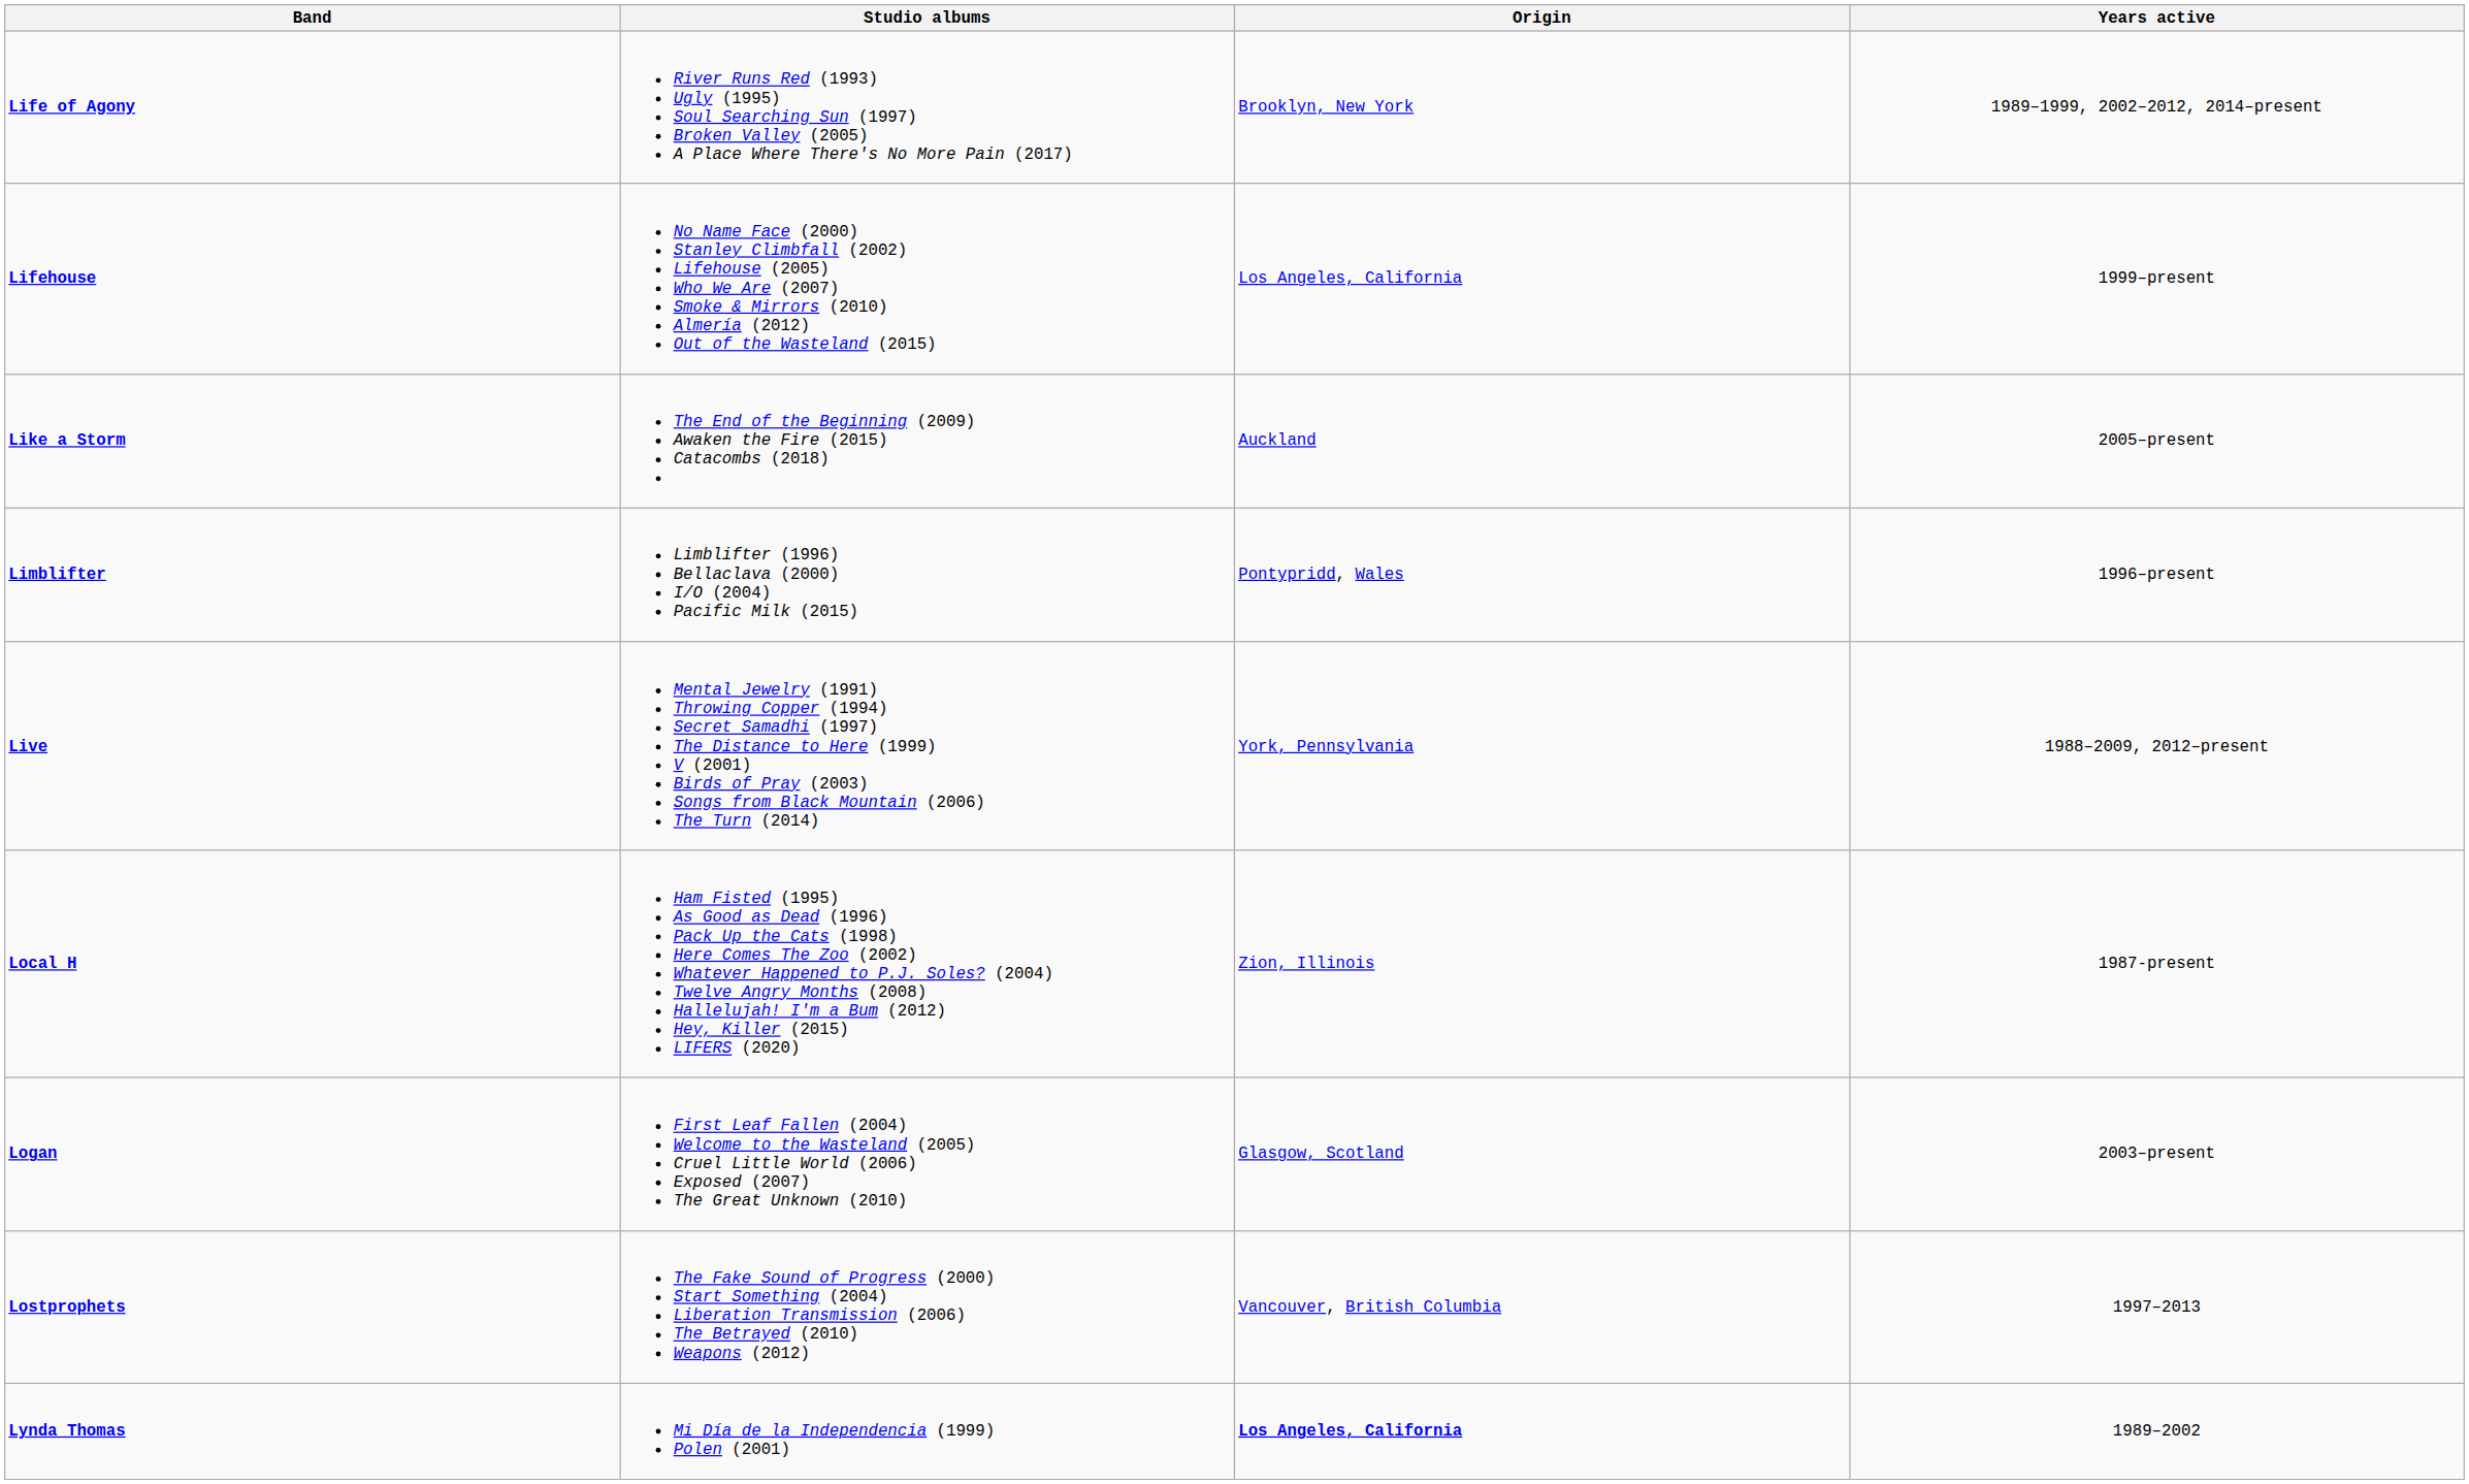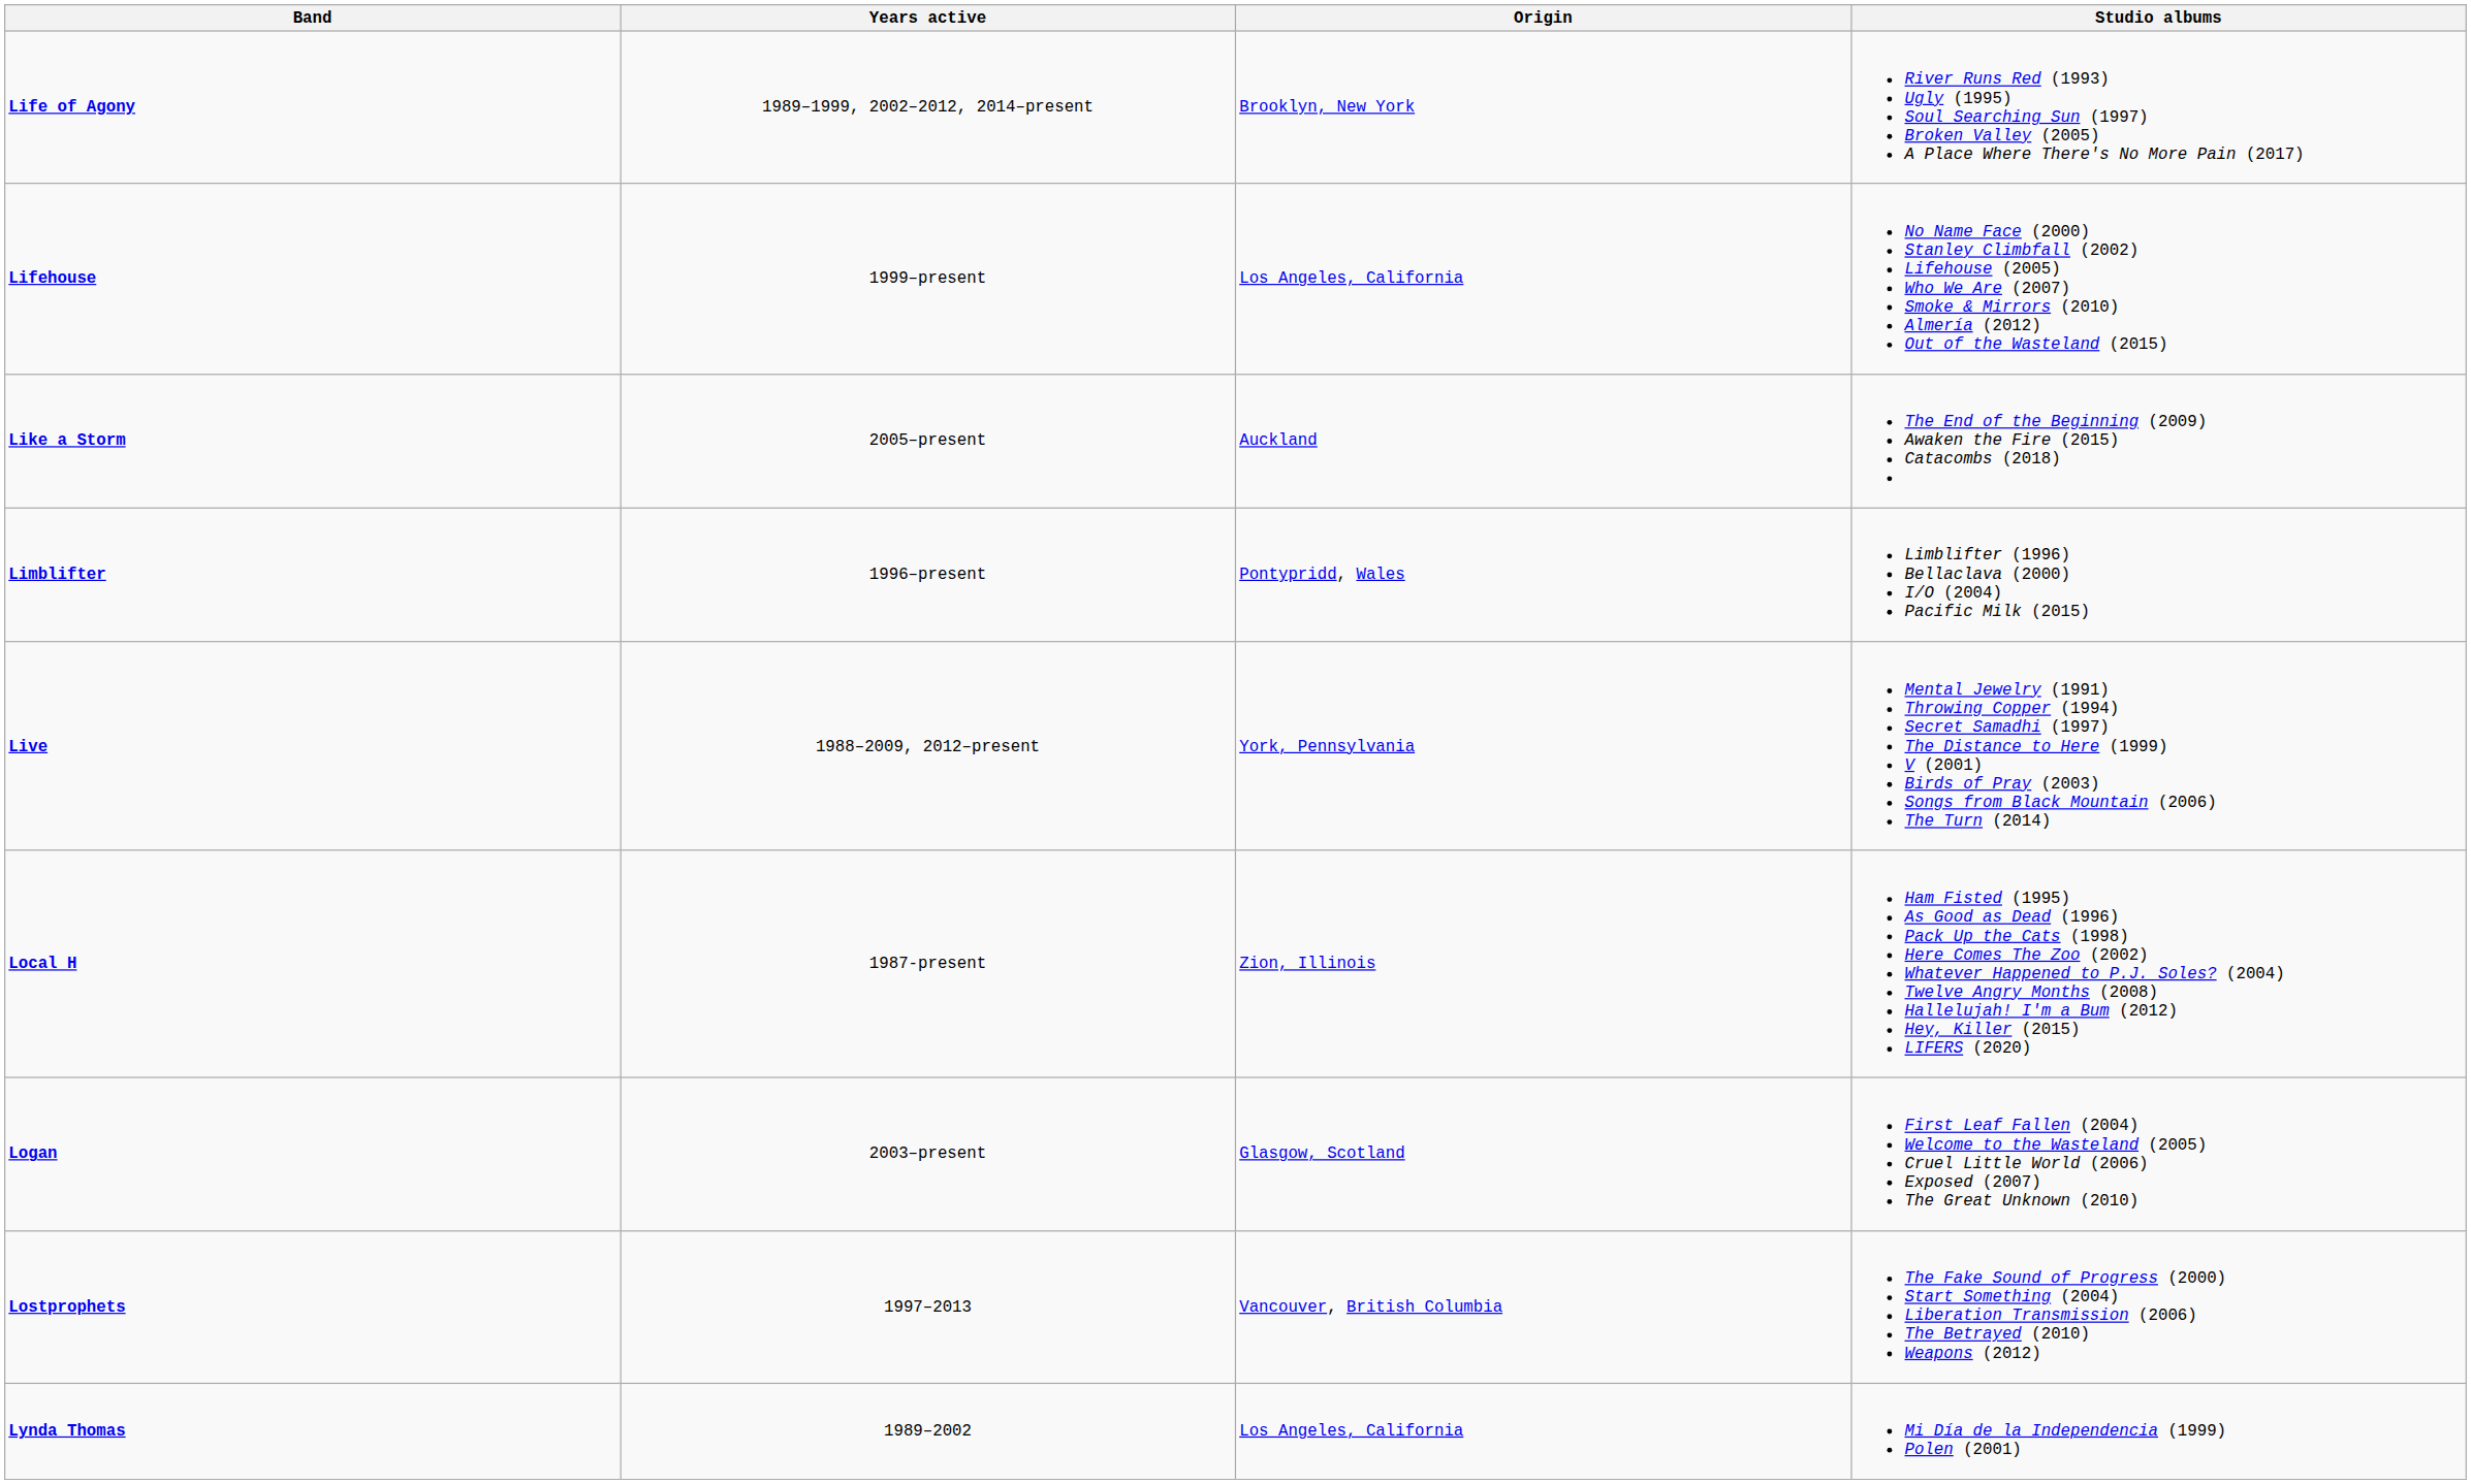columns swapped: Years active <-> Studio albums
Lynda Thomas | Origin: bold -> normal
